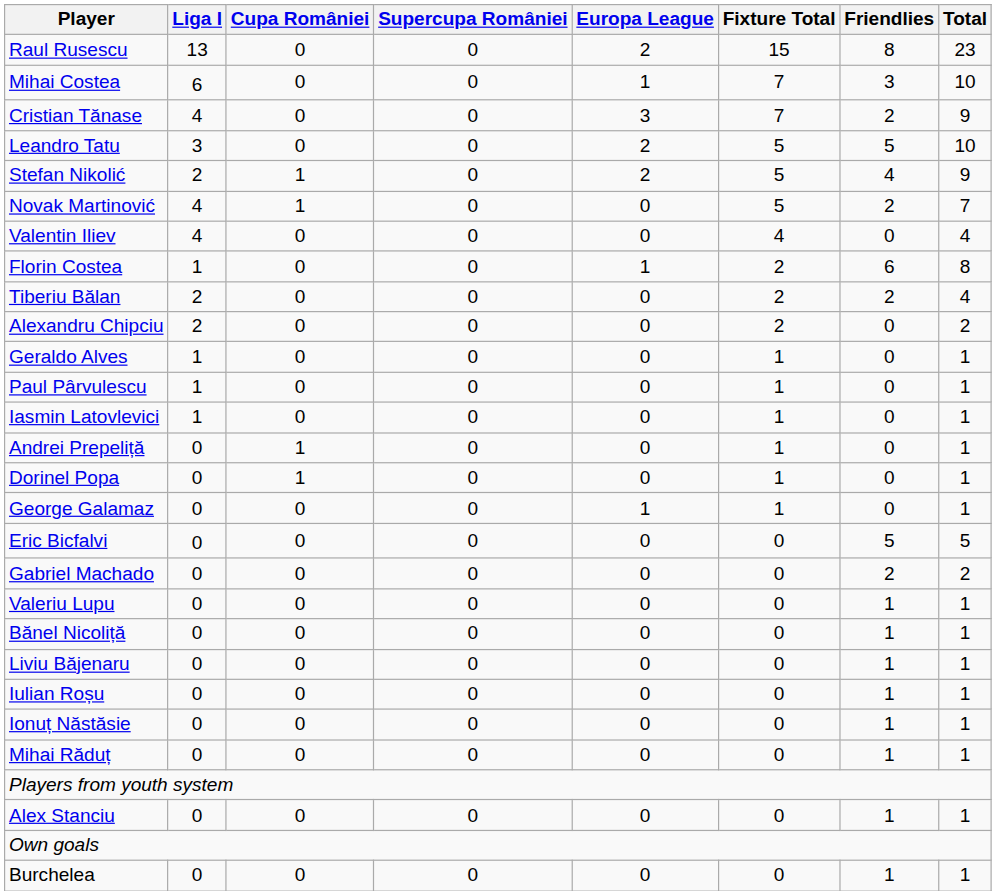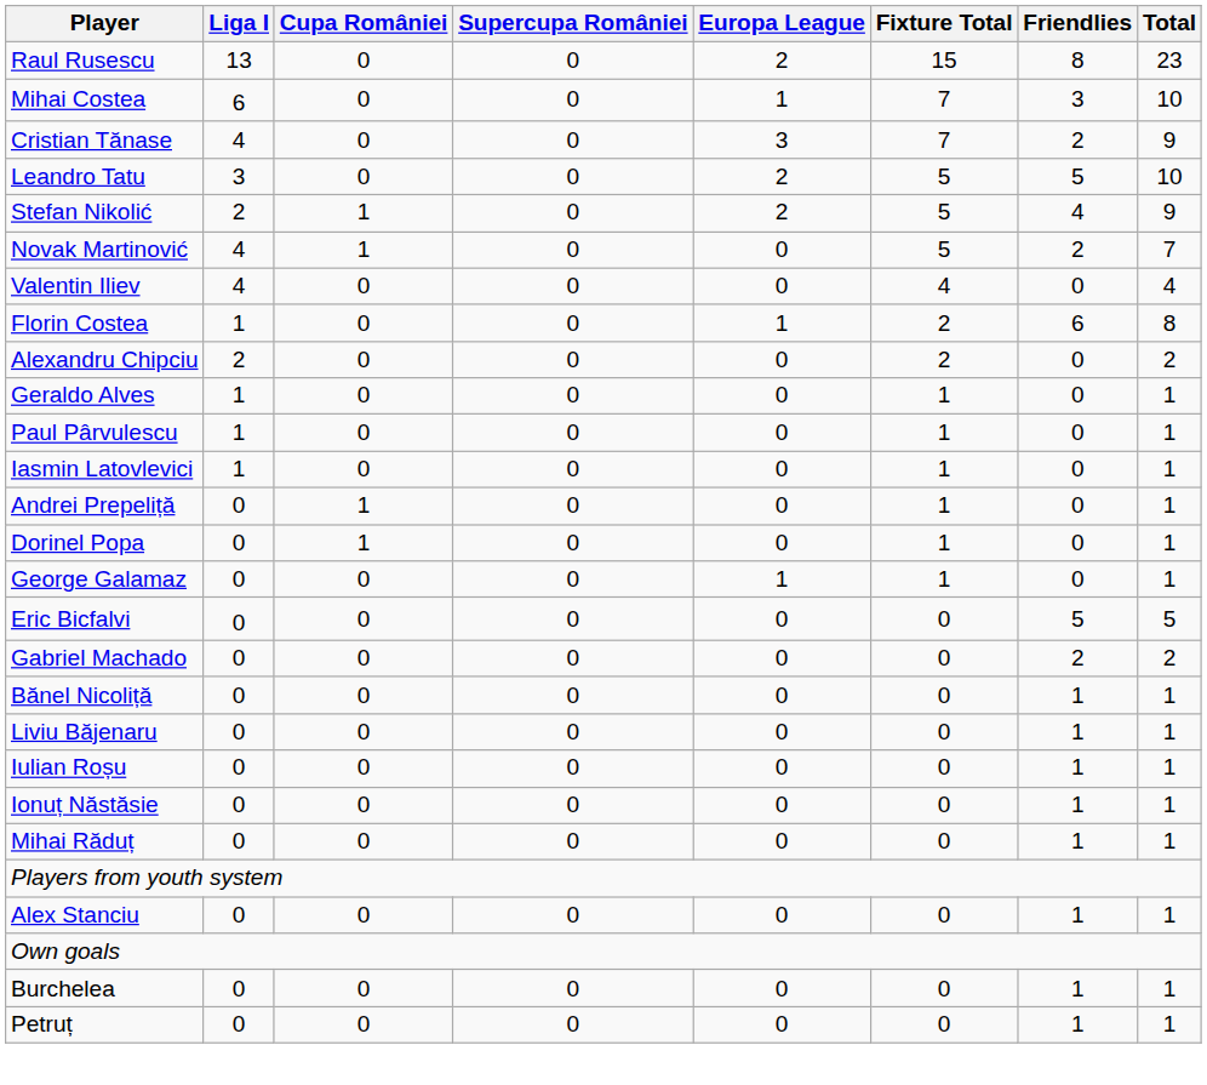- row: Tiberiu Bălan | 2 | 0 | 0 | 0 | 2 | 2 | 4
- row: Valeriu Lupu | 0 | 0 | 0 | 0 | 0 | 1 | 1
+ row: Petruț | 0 | 0 | 0 | 0 | 0 | 1 | 1
